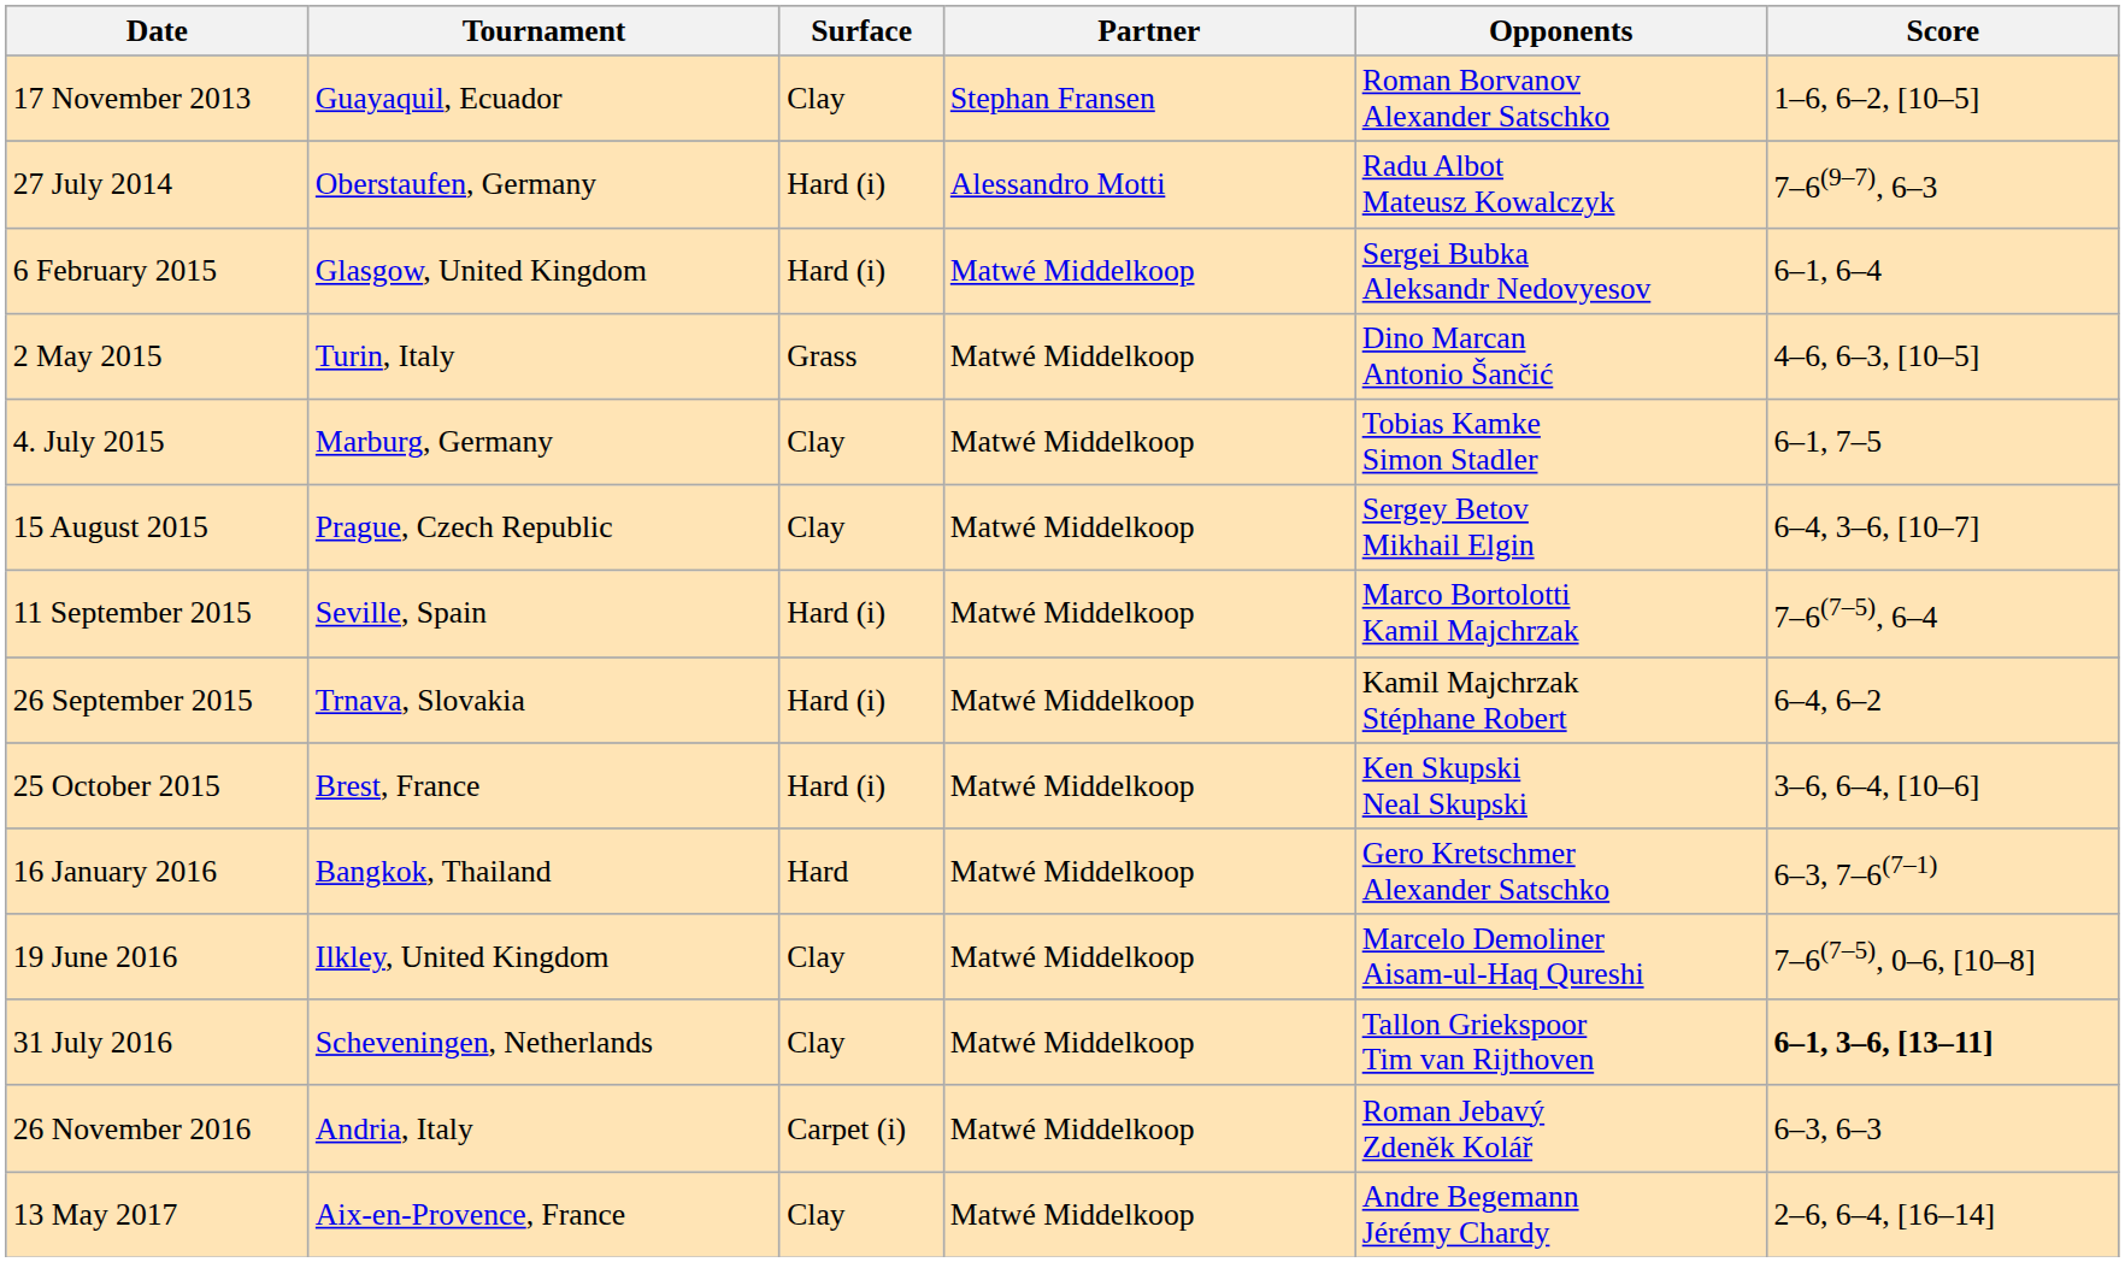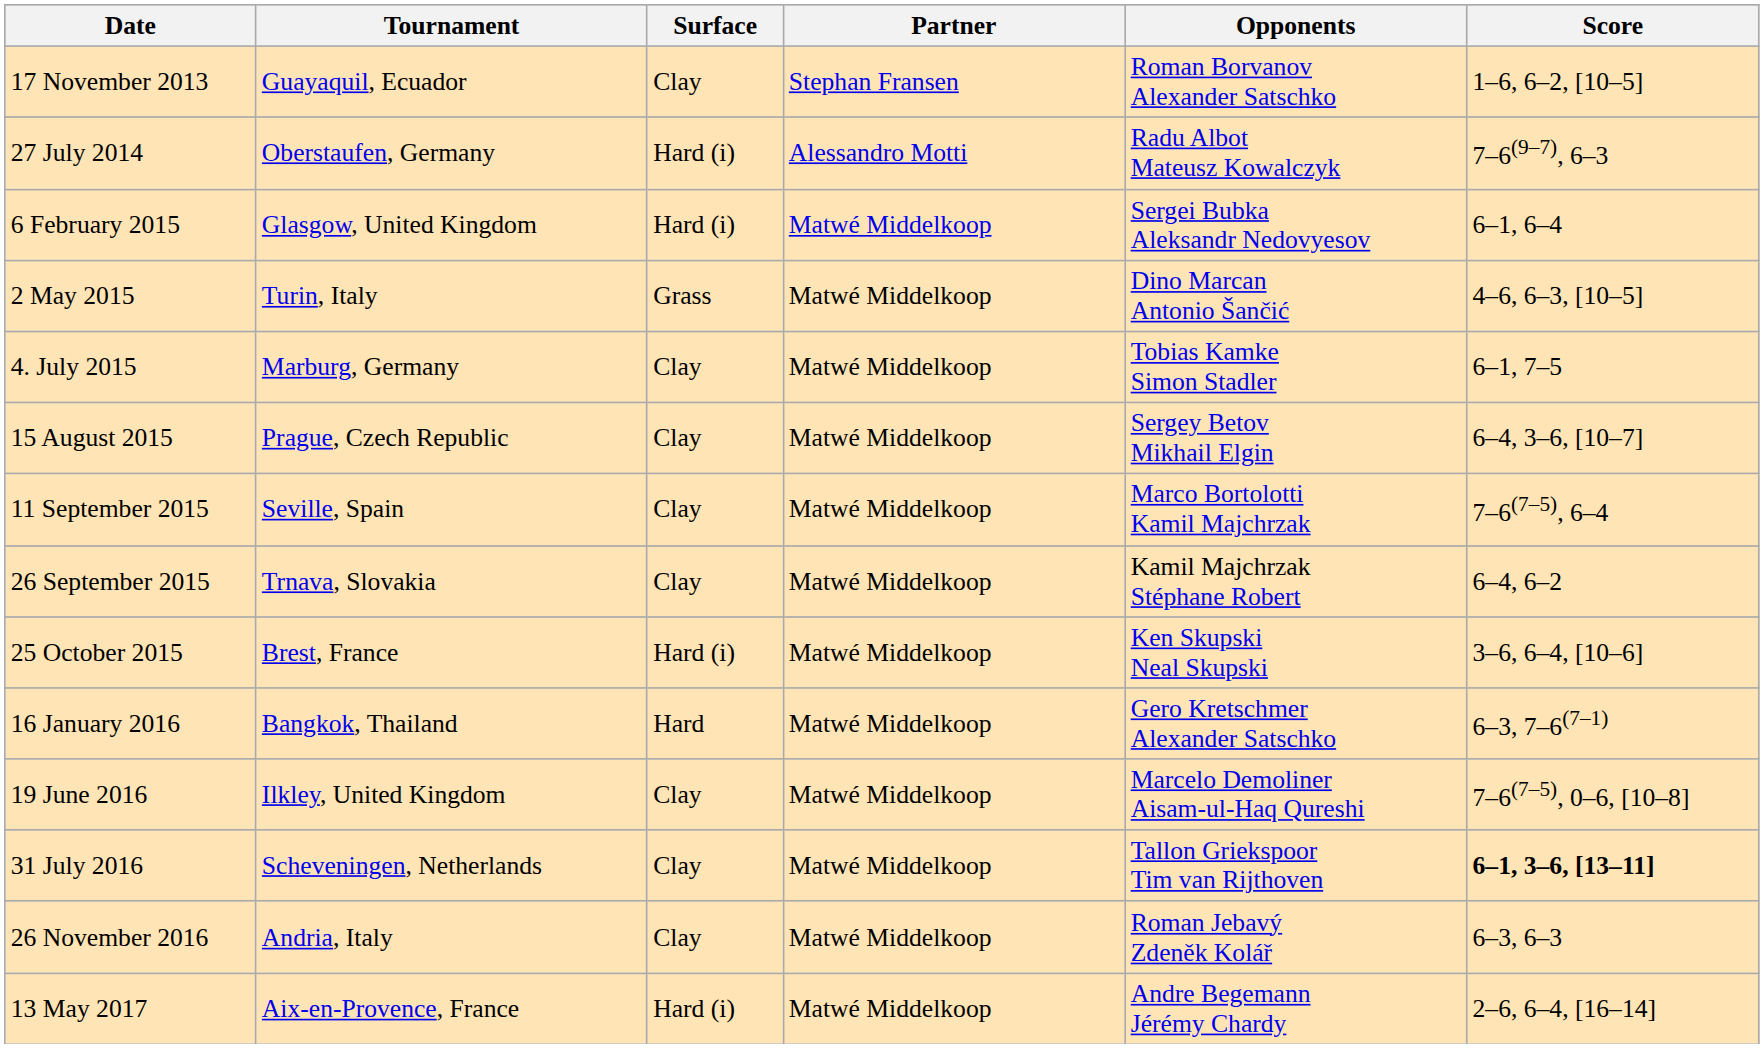11 September 2015 | Surface: Hard (i) -> Clay
26 September 2015 | Surface: Hard (i) -> Clay
26 November 2016 | Surface: Carpet (i) -> Clay
13 May 2017 | Surface: Clay -> Hard (i)
